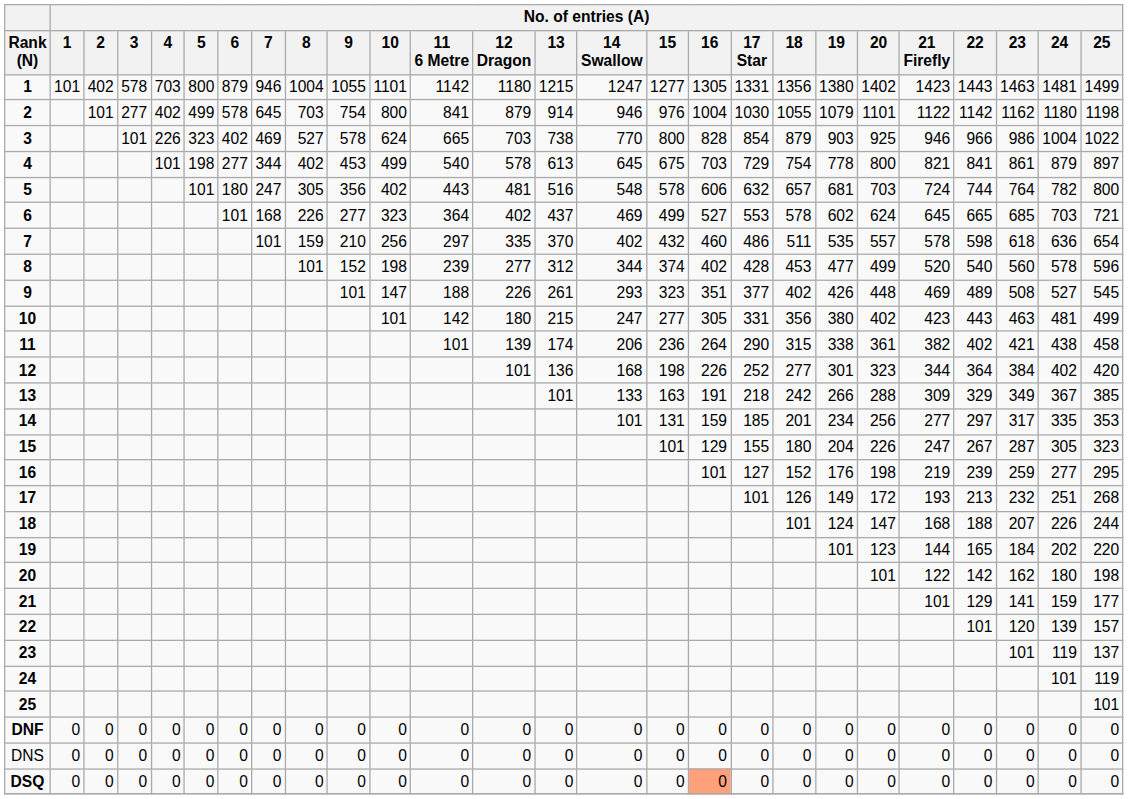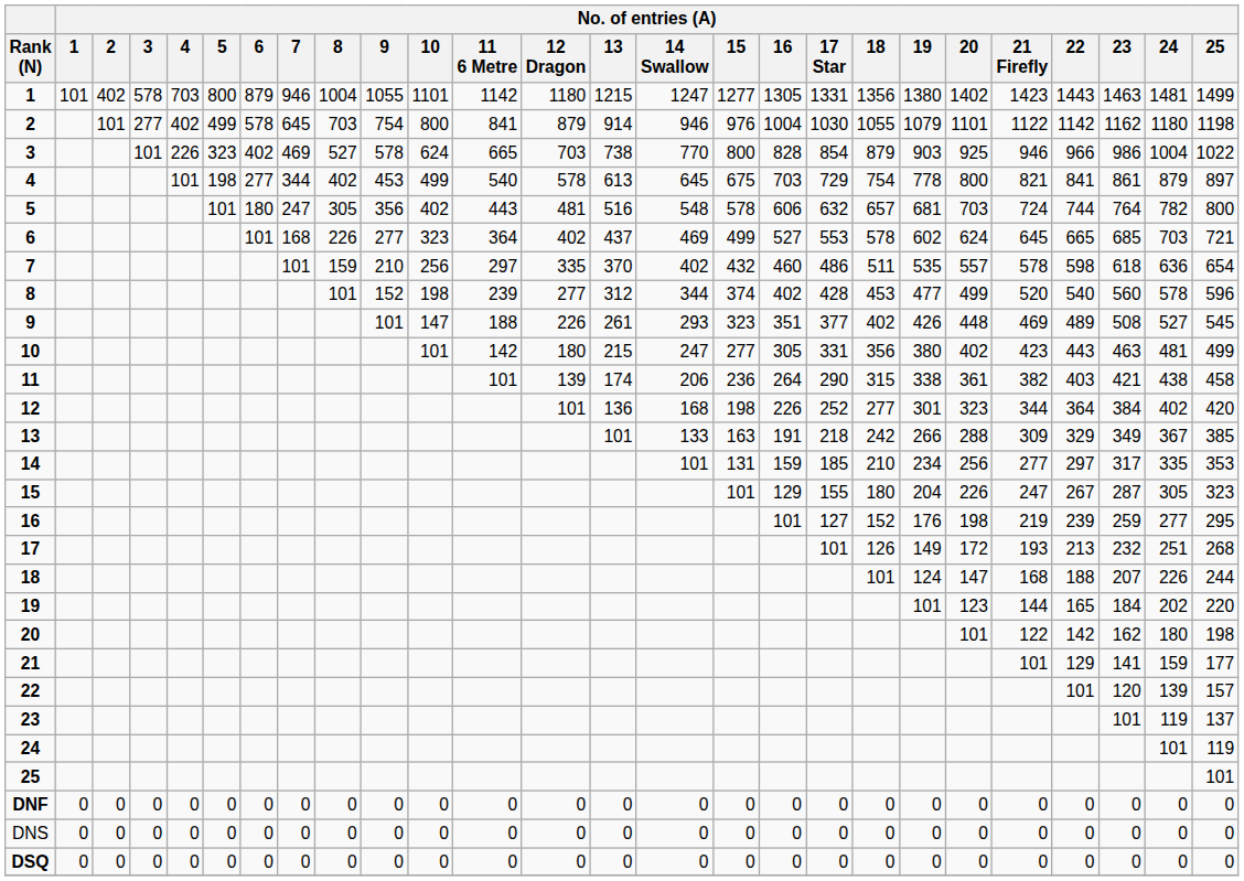11 | No. of entries (A) / 22: 402 -> 403
14 | No. of entries (A) / 18: 201 -> 210
DSQ | No. of entries (A) / 16: lightsalmon background -> no background
